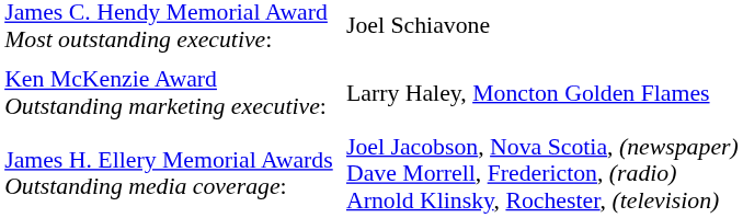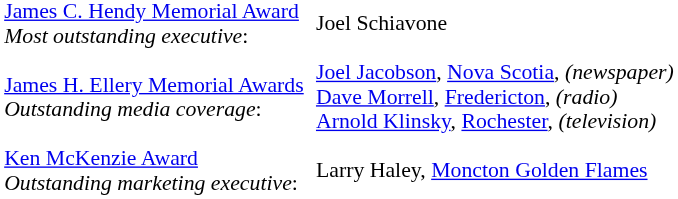rows swapped: James H. Ellery Memorial Awards Outstanding media coverage: <-> Ken McKenzie Award Outstanding marketing executive:
